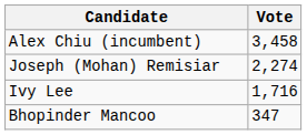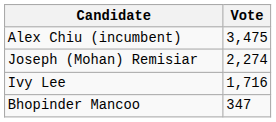Alex Chiu (incumbent) | Vote: 3,458 -> 3,475
